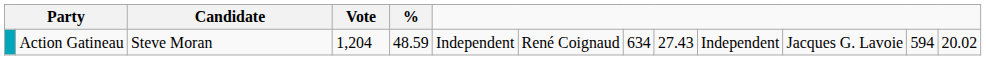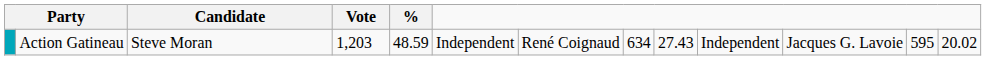Action Gatineau | Vote: 1,204 -> 1,203
Action Gatineau | column 12: 594 -> 595
